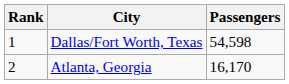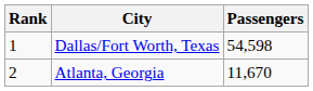Atlanta, Georgia | Passengers: 16,170 -> 11,670
